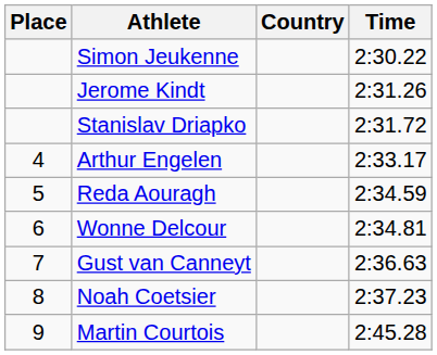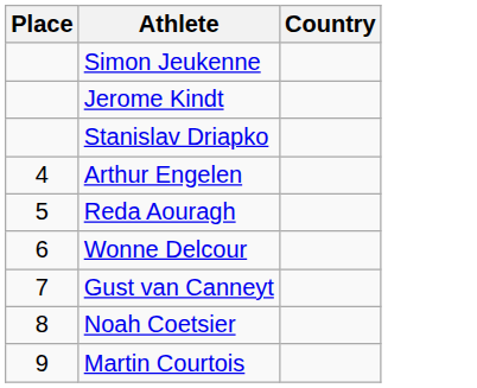- column: Time | 2:30.22 | 2:31.26 | 2:31.72 | 2:33.17 | 2:34.59 | 2:34.81 | 2:36.63 | 2:37.23 | 2:45.28
